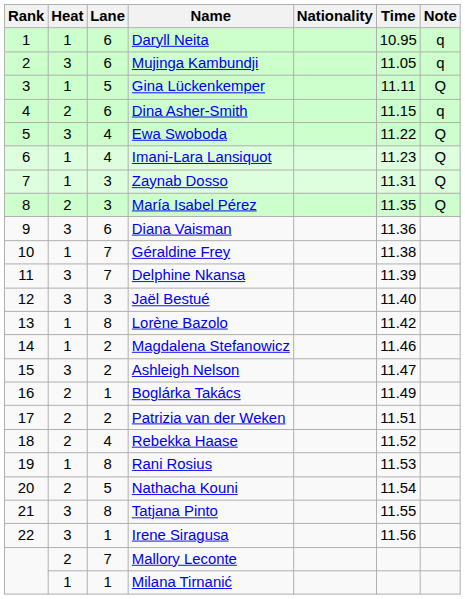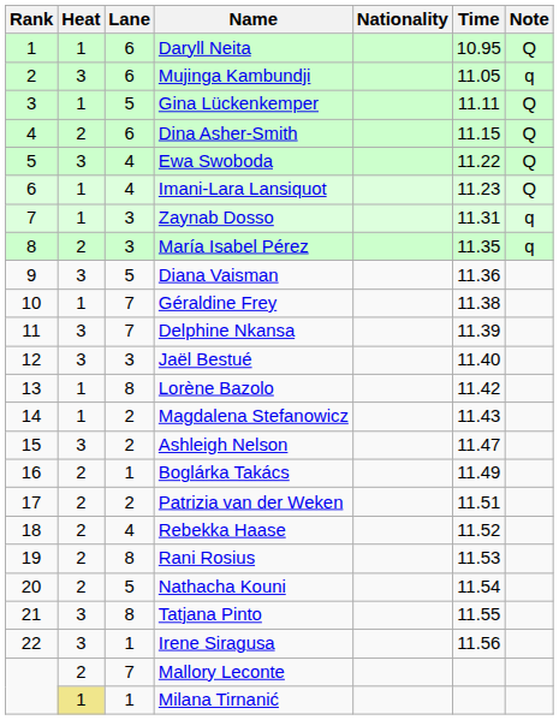Daryll Neita | Note: q -> Q
Dina Asher-Smith | Note: q -> Q
Zaynab Dosso | Note: Q -> q
María Isabel Pérez | Note: Q -> q
Diana Vaisman | Lane: 6 -> 5
Magdalena Stefanowicz | Time: 11.46 -> 11.43
Rani Rosius | Heat: 1 -> 2
Milana Tirnanić | Heat: no background -> khaki background
